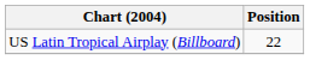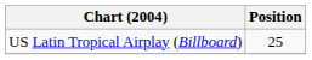US Latin Tropical Airplay (Billboard) | Position: 22 -> 25
